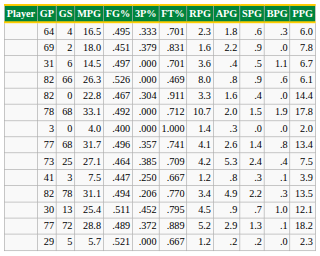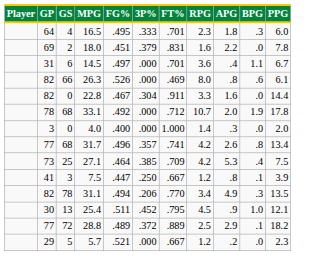- column: SPG | .6 | .9 | .5 | .9 | .4 | 1.5 | .0 | 1.4 | 2.4 | .3 | 2.2 | .7 | 1.3 | .2
31.7 | RPG: 4.1 -> 4.2
28.8 | RPG: 5.2 -> 2.5
